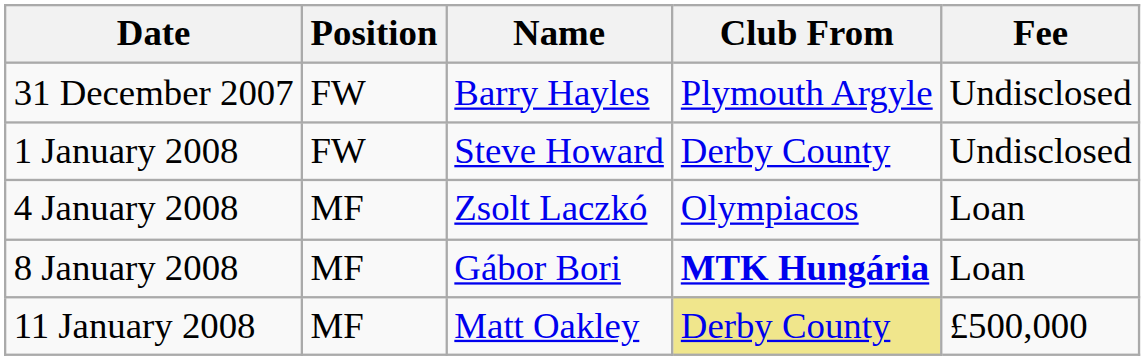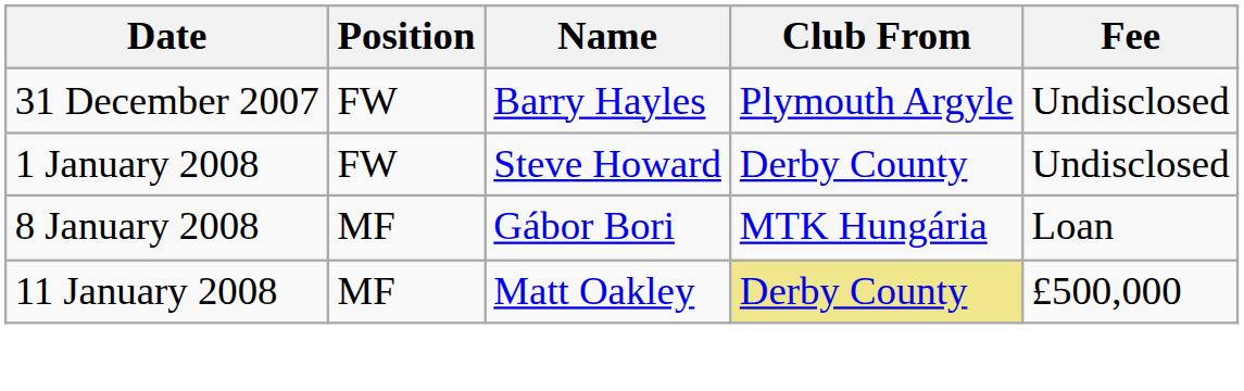- row: 4 January 2008 | MF | Zsolt Laczkó | Olympiacos | Loan
8 January 2008 | Club From: bold -> normal
